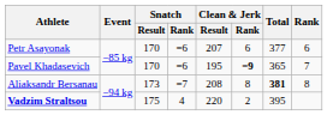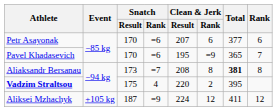Pavel Khadasevich | Clean & Jerk / Rank: bold -> normal
+ row: Aliksei Mzhachyk | +105 kg | 187 | =9 | 224 | 12 | 411 | 12
